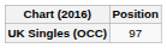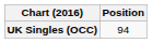UK Singles (OCC) | Position: 97 -> 94
